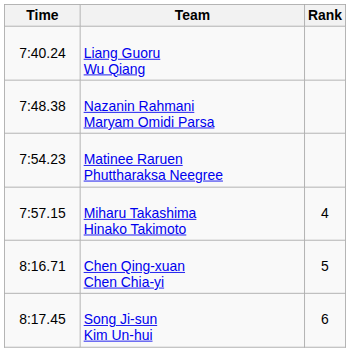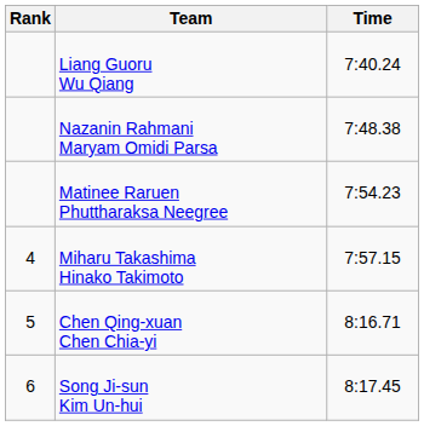columns swapped: Rank <-> Time
